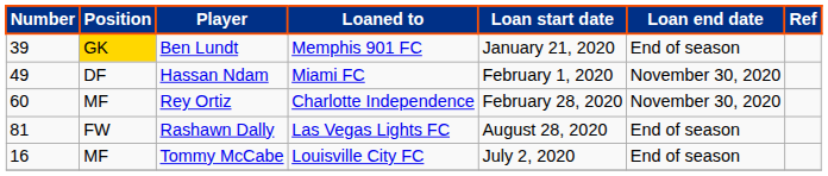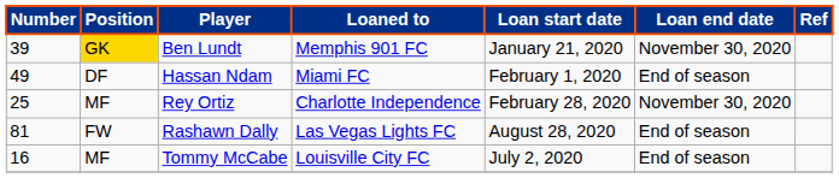Ben Lundt | Loan end date: End of season -> November 30, 2020
Hassan Ndam | Loan end date: November 30, 2020 -> End of season
Rey Ortiz | Number: 60 -> 25
